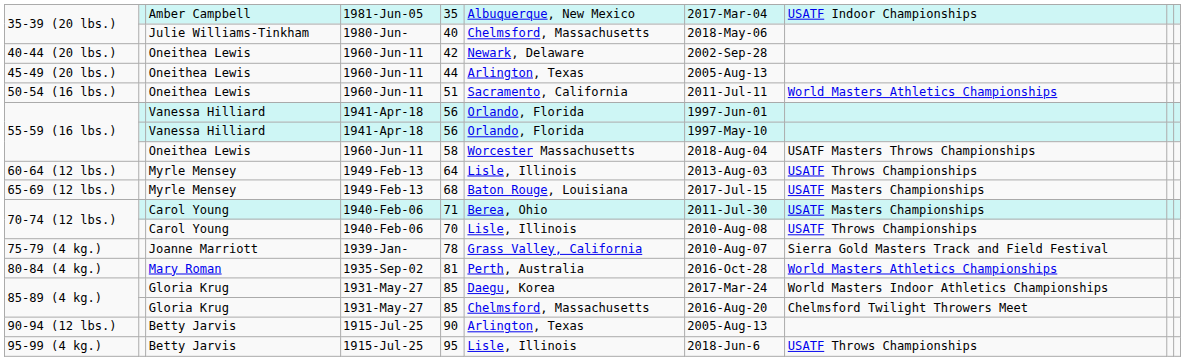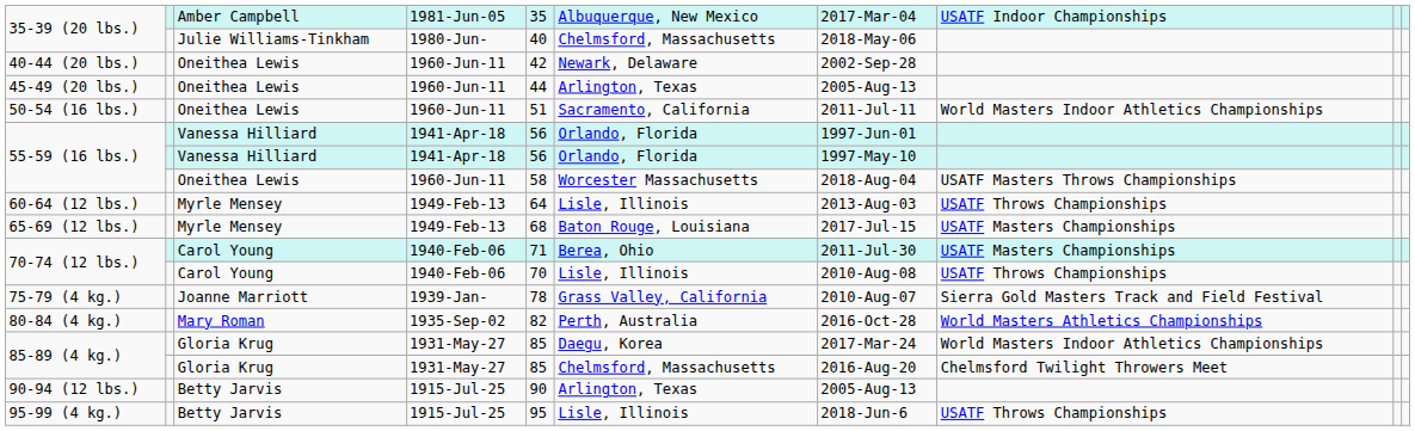50-54 (16 lbs.) | column 8: World Masters Athletics Championships -> World Masters Indoor Athletics Championships
80-84 (4 kg.) | column 5: 81 -> 82
